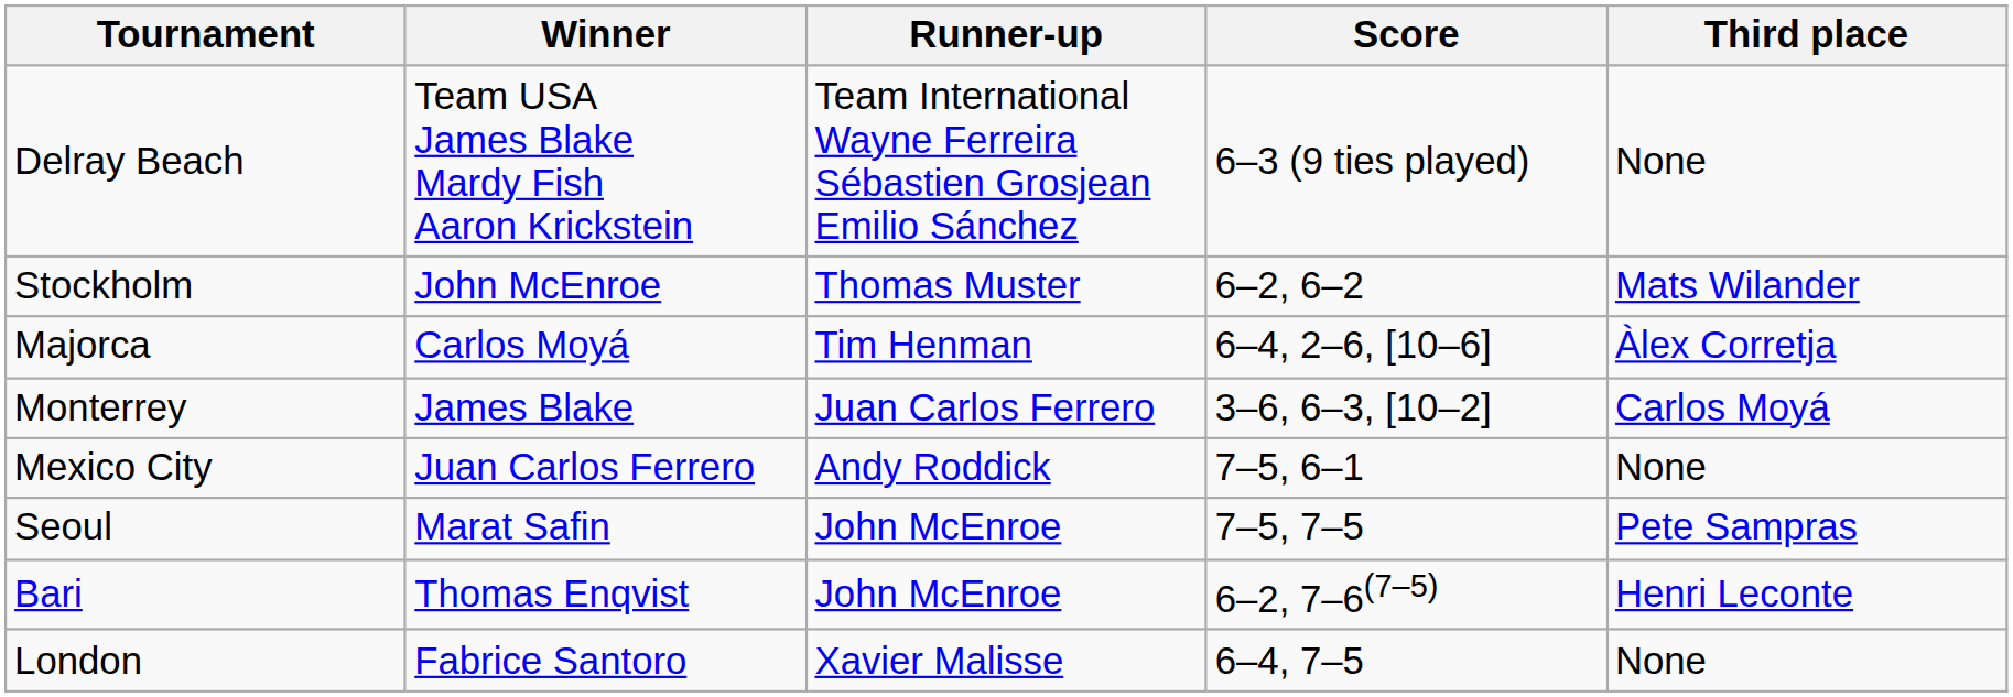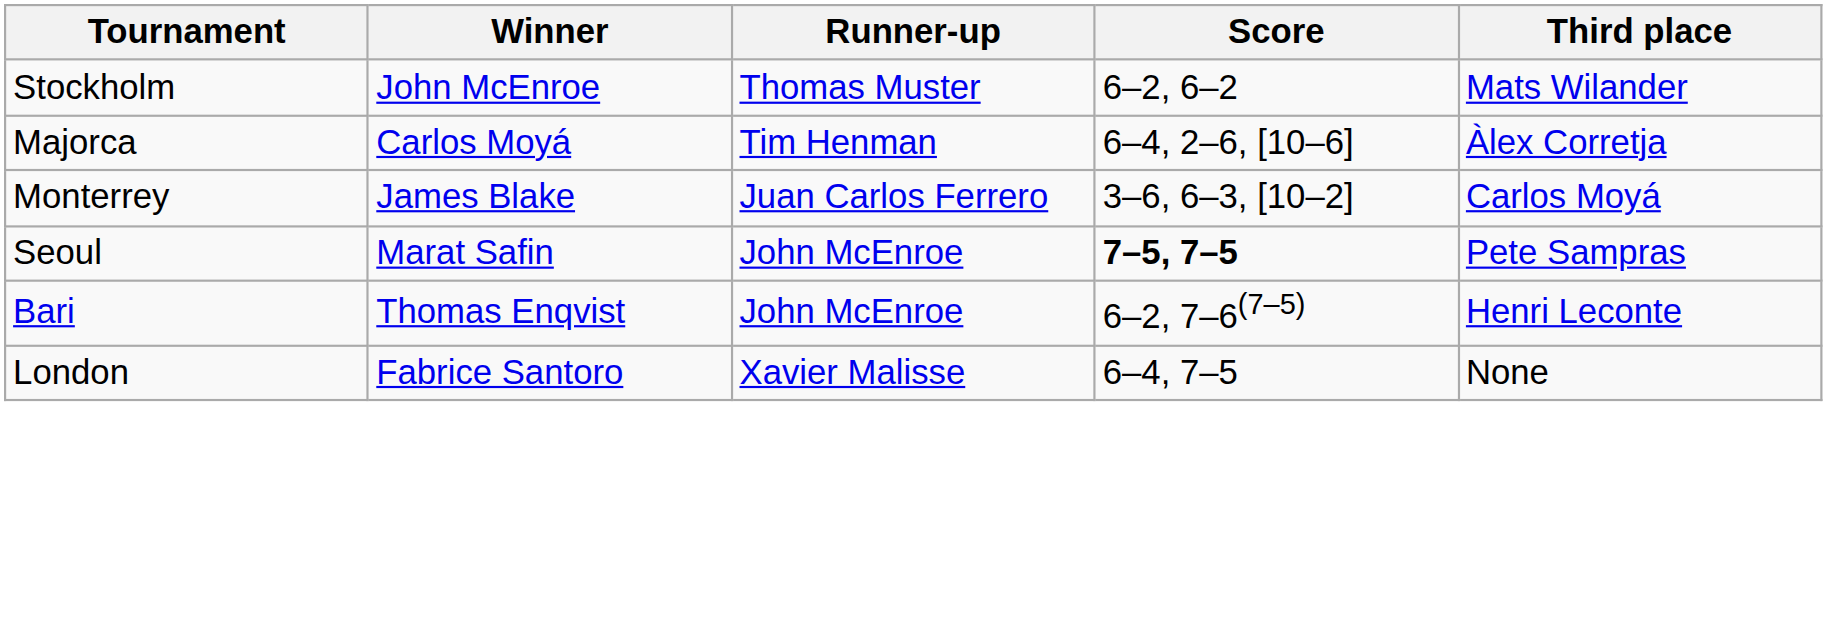- row: Delray Beach | Team USA James Blake Mardy Fish Aaron Krickstein | Team International Wayne Ferreira Sébastien Grosjean Emilio Sánchez | 6–3 (9 ties played) | None
- row: Mexico City | Juan Carlos Ferrero | Andy Roddick | 7–5, 6–1 | None
Seoul | Score: normal -> bold
